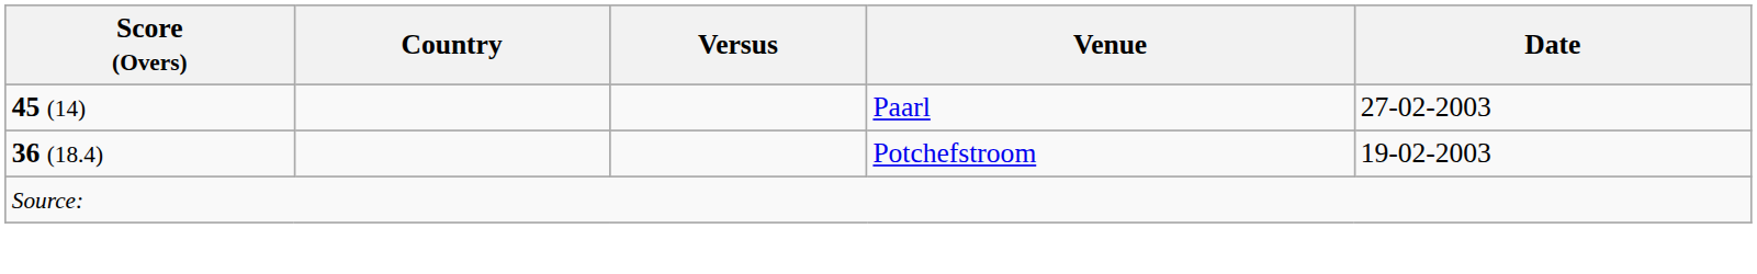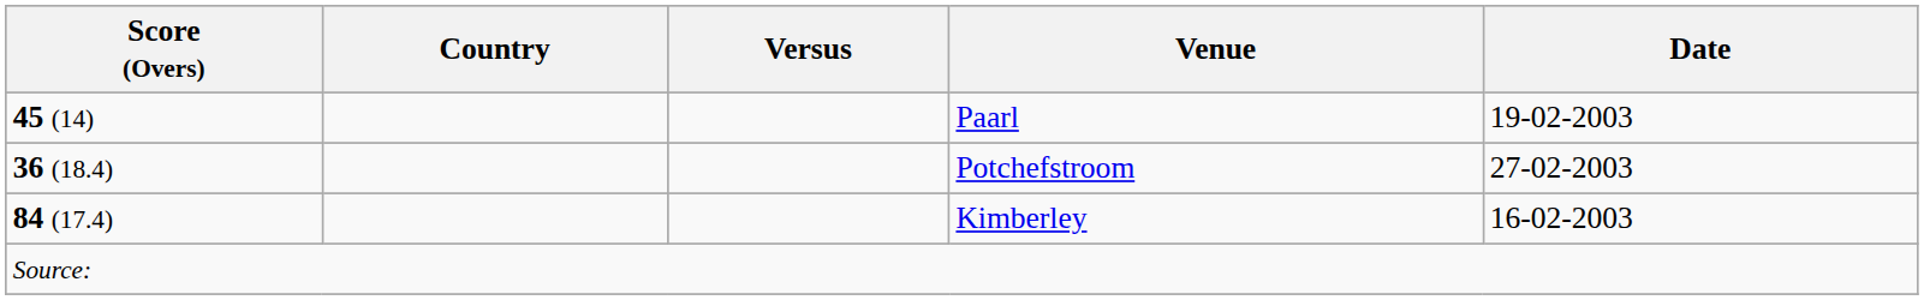Paarl | Date: 27-02-2003 -> 19-02-2003
Potchefstroom | Date: 19-02-2003 -> 27-02-2003
+ row: 84 (17.4) | Kimberley | 16-02-2003
